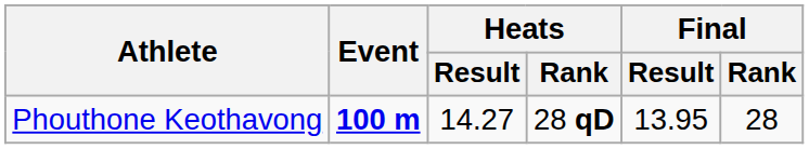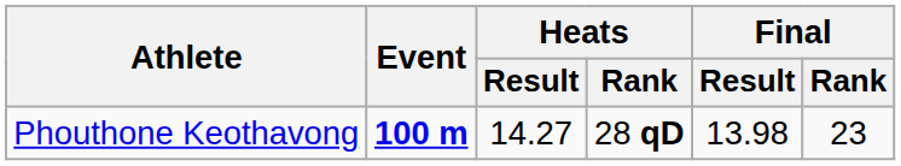Phouthone Keothavong | Final / Result: 13.95 -> 13.98
Phouthone Keothavong | Final / Rank: 28 -> 23
